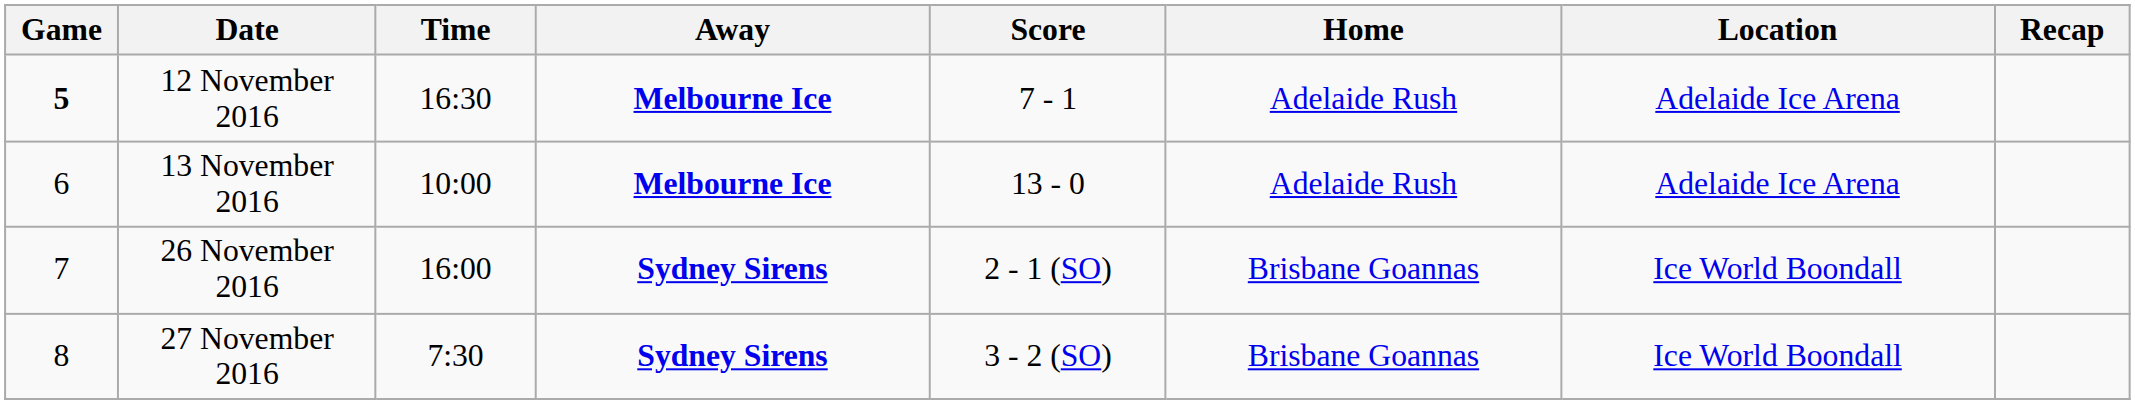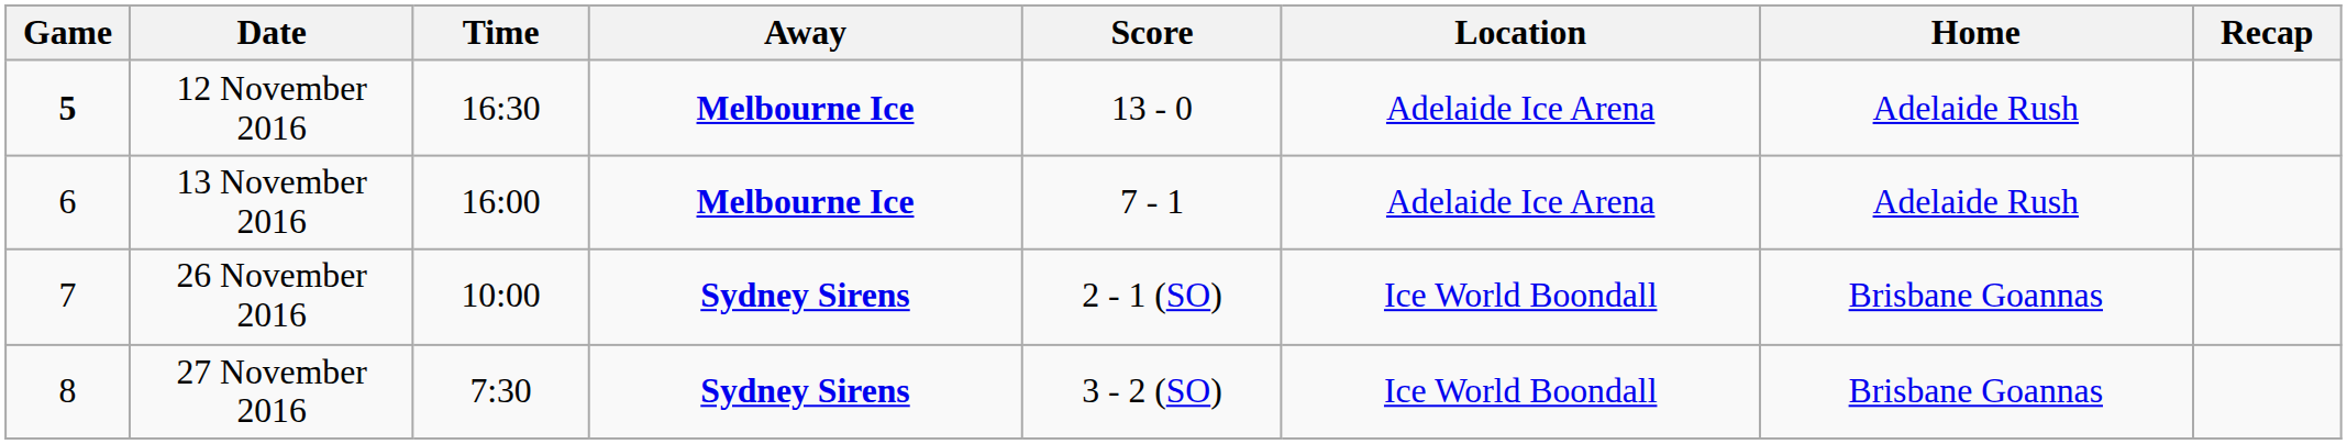columns swapped: Home <-> Location
12 November 2016 | Score: 7 - 1 -> 13 - 0
13 November 2016 | Time: 10:00 -> 16:00
13 November 2016 | Score: 13 - 0 -> 7 - 1
26 November 2016 | Time: 16:00 -> 10:00
